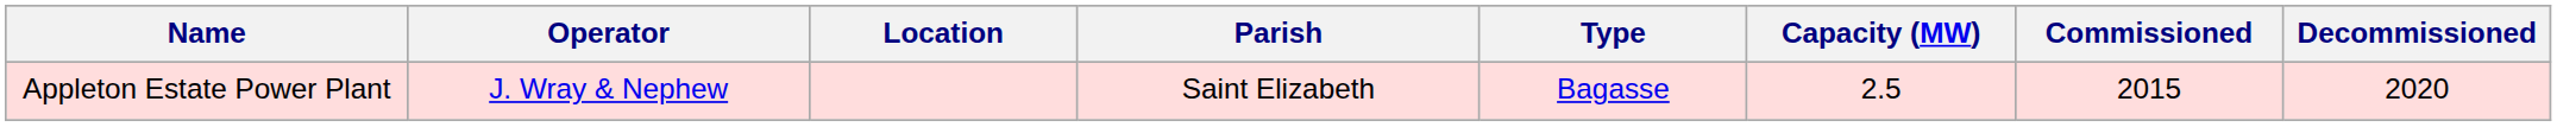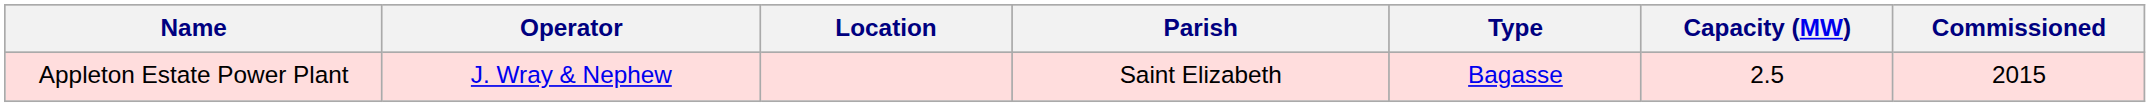- column: Decommissioned | 2020
